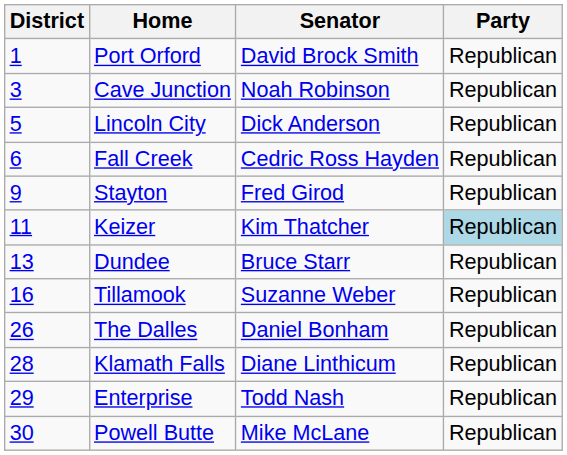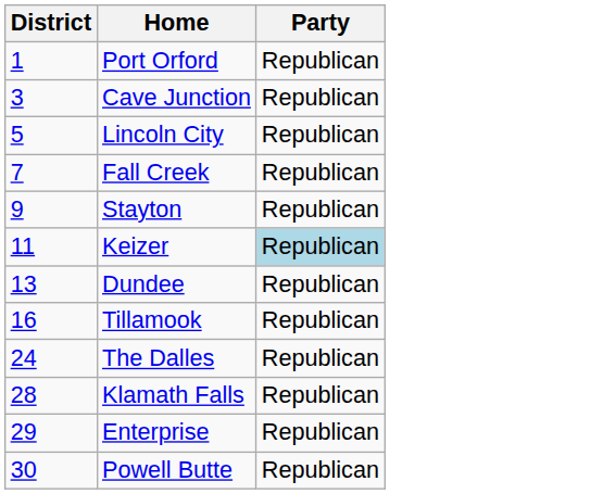- column: Senator | David Brock Smith | Noah Robinson | Dick Anderson | Cedric Ross Hayden | Fred Girod | Kim Thatcher | Bruce Starr | Suzanne Weber | Daniel Bonham | Diane Linthicum | Todd Nash | Mike McLane
Fall Creek | District: 6 -> 7
The Dalles | District: 26 -> 24
